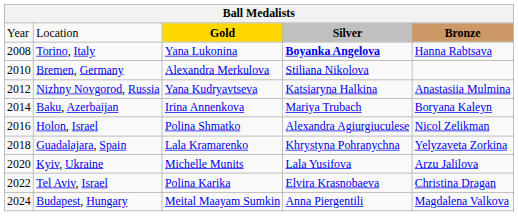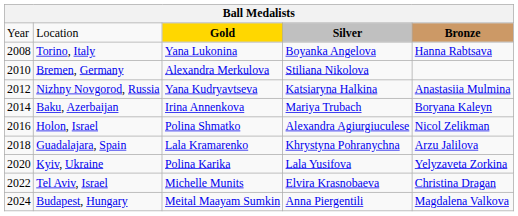Torino, Italy | column 4: bold -> normal
Guadalajara, Spain | column 5: Yelyzaveta Zorkina -> Arzu Jalilova
Kyiv, Ukraine | column 3: Michelle Munits -> Polina Karika
Kyiv, Ukraine | column 5: Arzu Jalilova -> Yelyzaveta Zorkina
Tel Aviv, Israel | column 3: Polina Karika -> Michelle Munits
